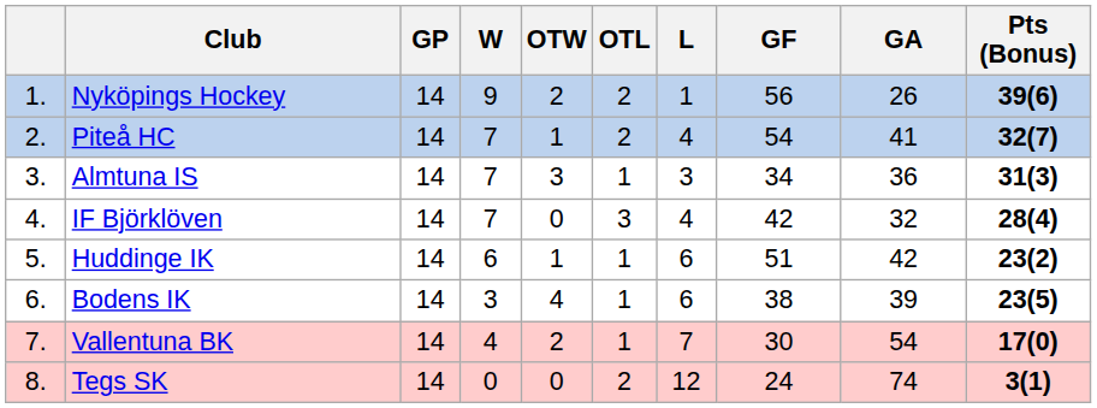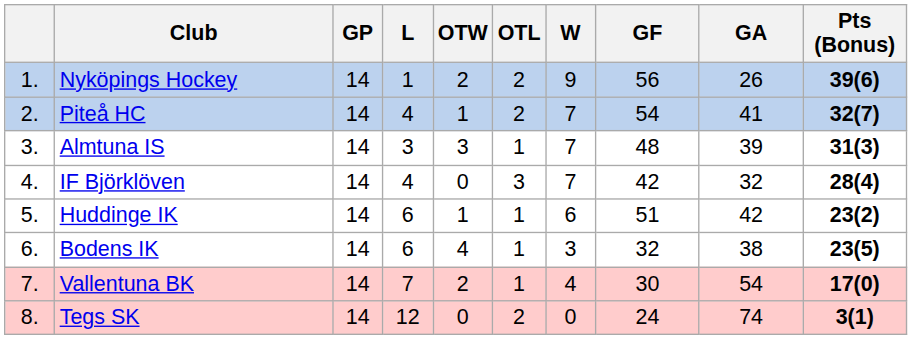columns swapped: W <-> L
Almtuna IS | GF: 34 -> 48
Almtuna IS | GA: 36 -> 39
Bodens IK | GF: 38 -> 32
Bodens IK | GA: 39 -> 38
